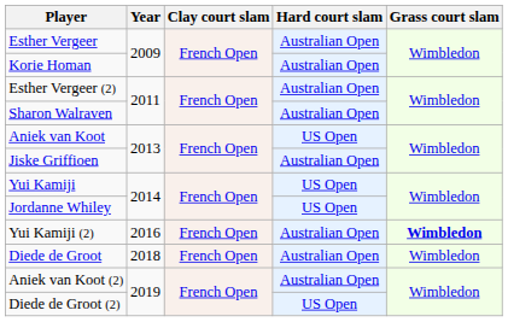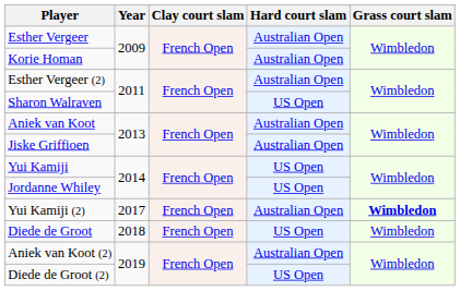Sharon Walraven | Hard court slam: Australian Open -> US Open
Aniek van Koot | Hard court slam: US Open -> Australian Open
Yui Kamiji (2) | Year: 2016 -> 2017
Diede de Groot | Hard court slam: Australian Open -> US Open
